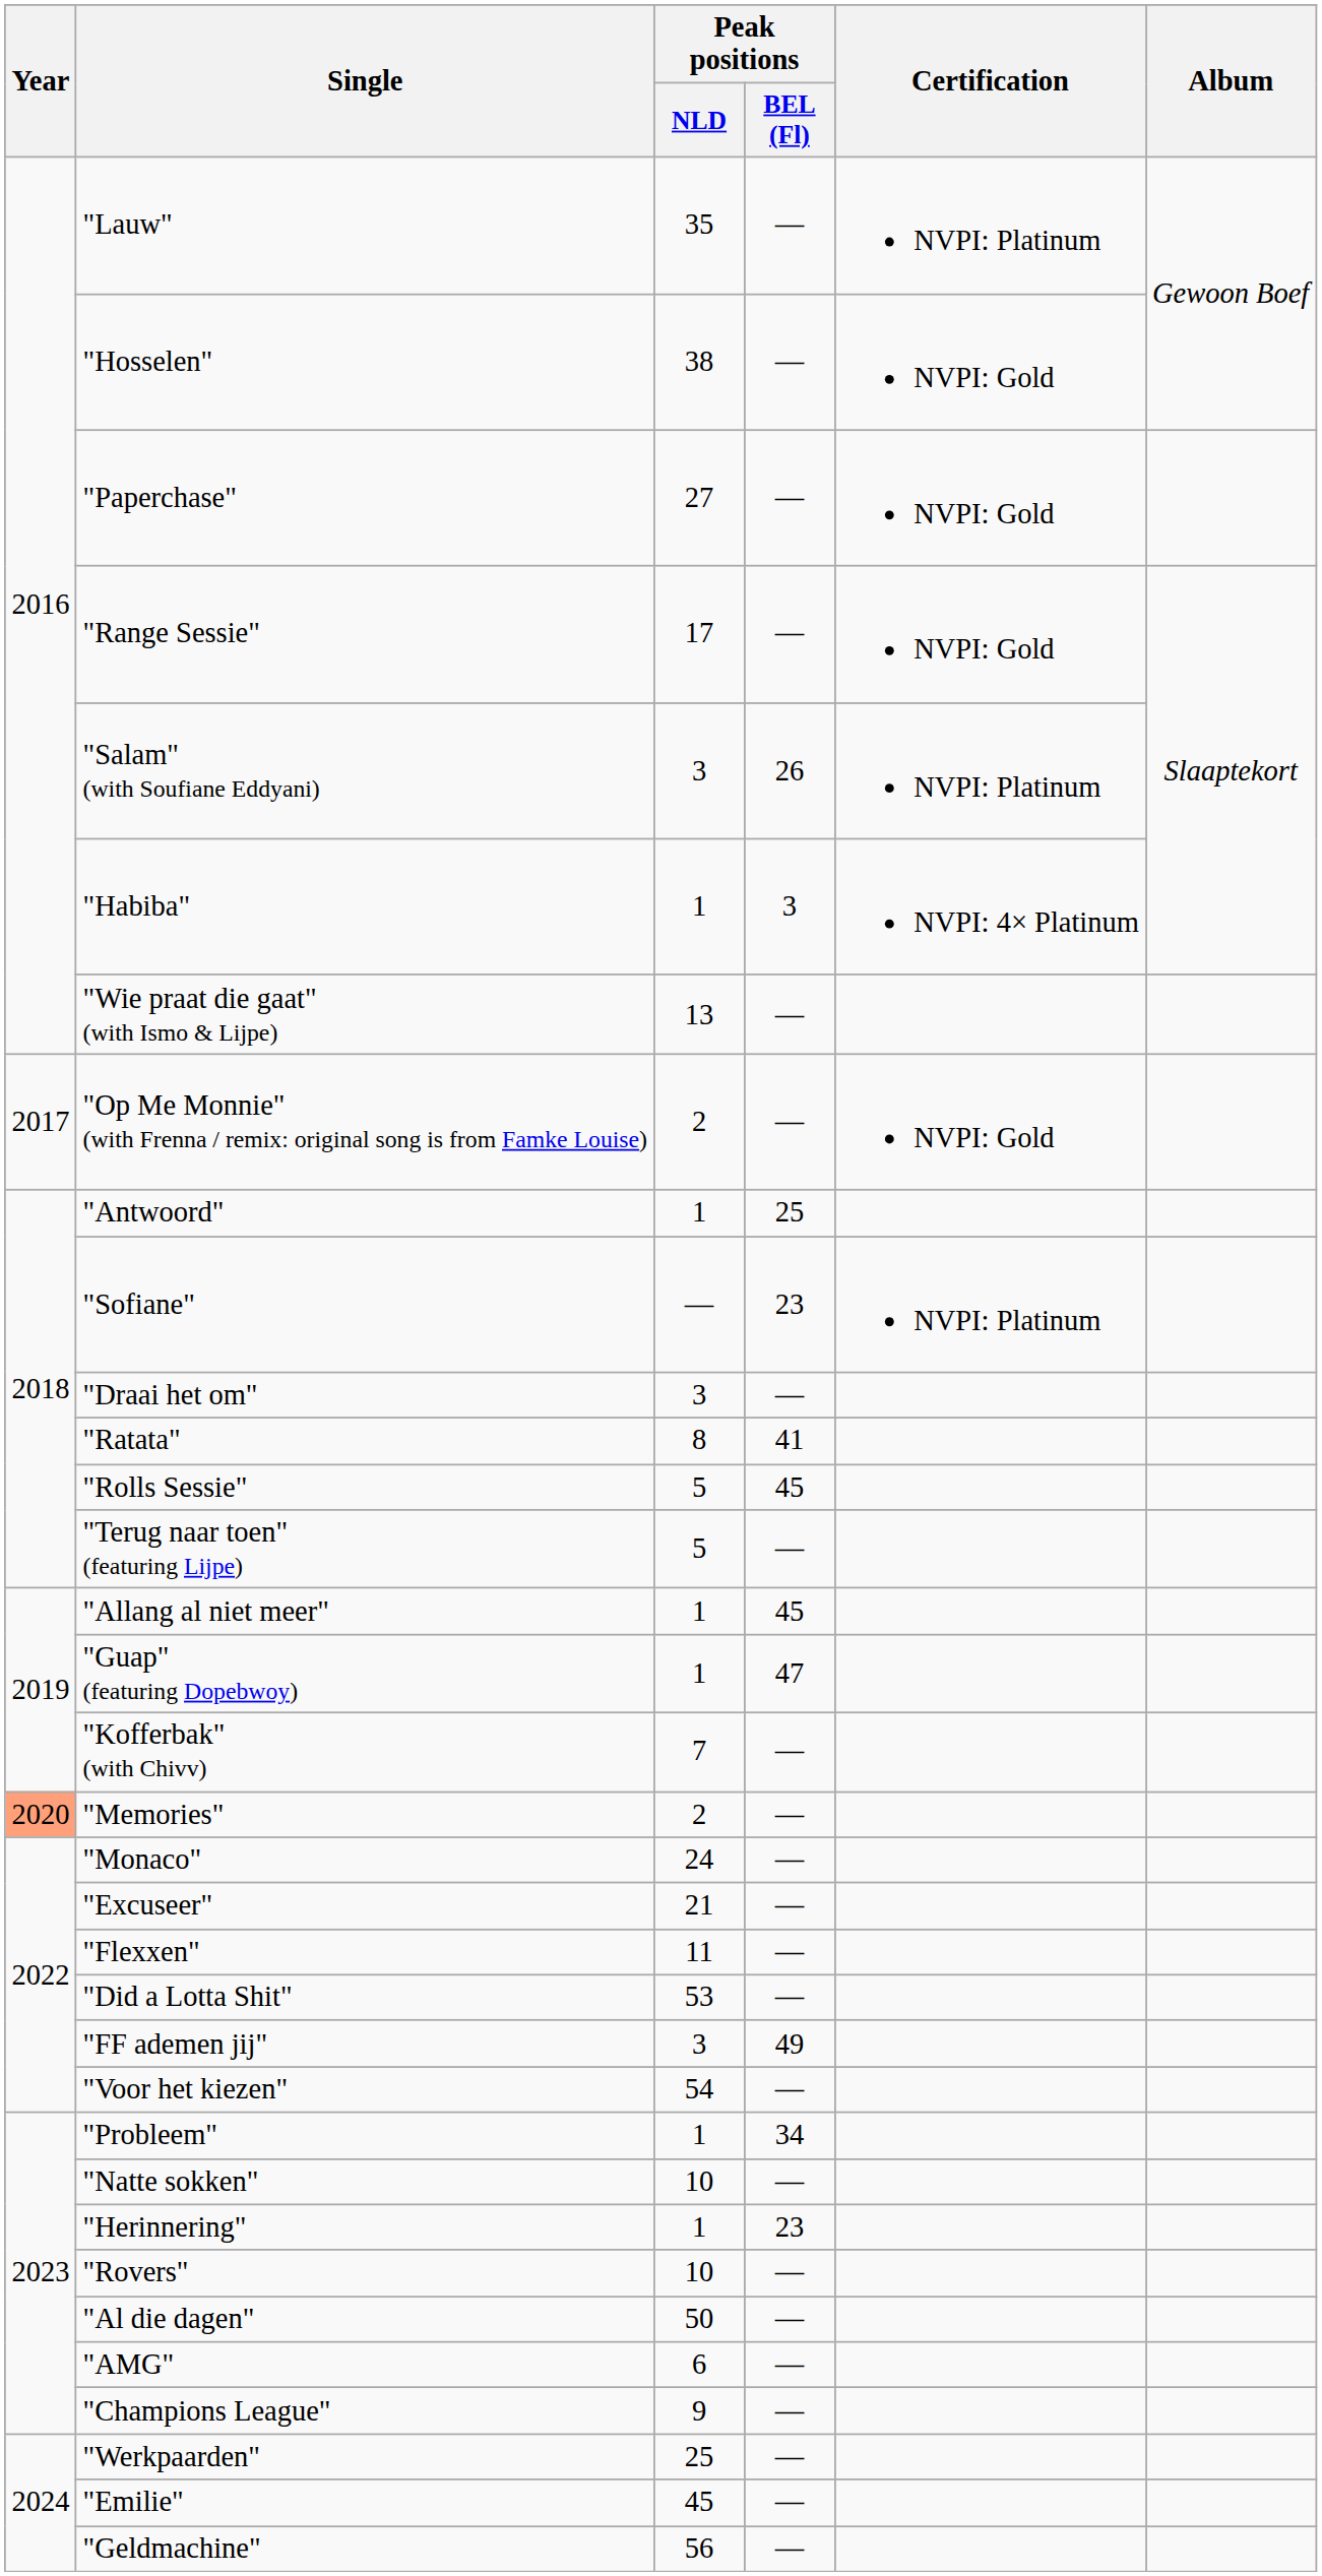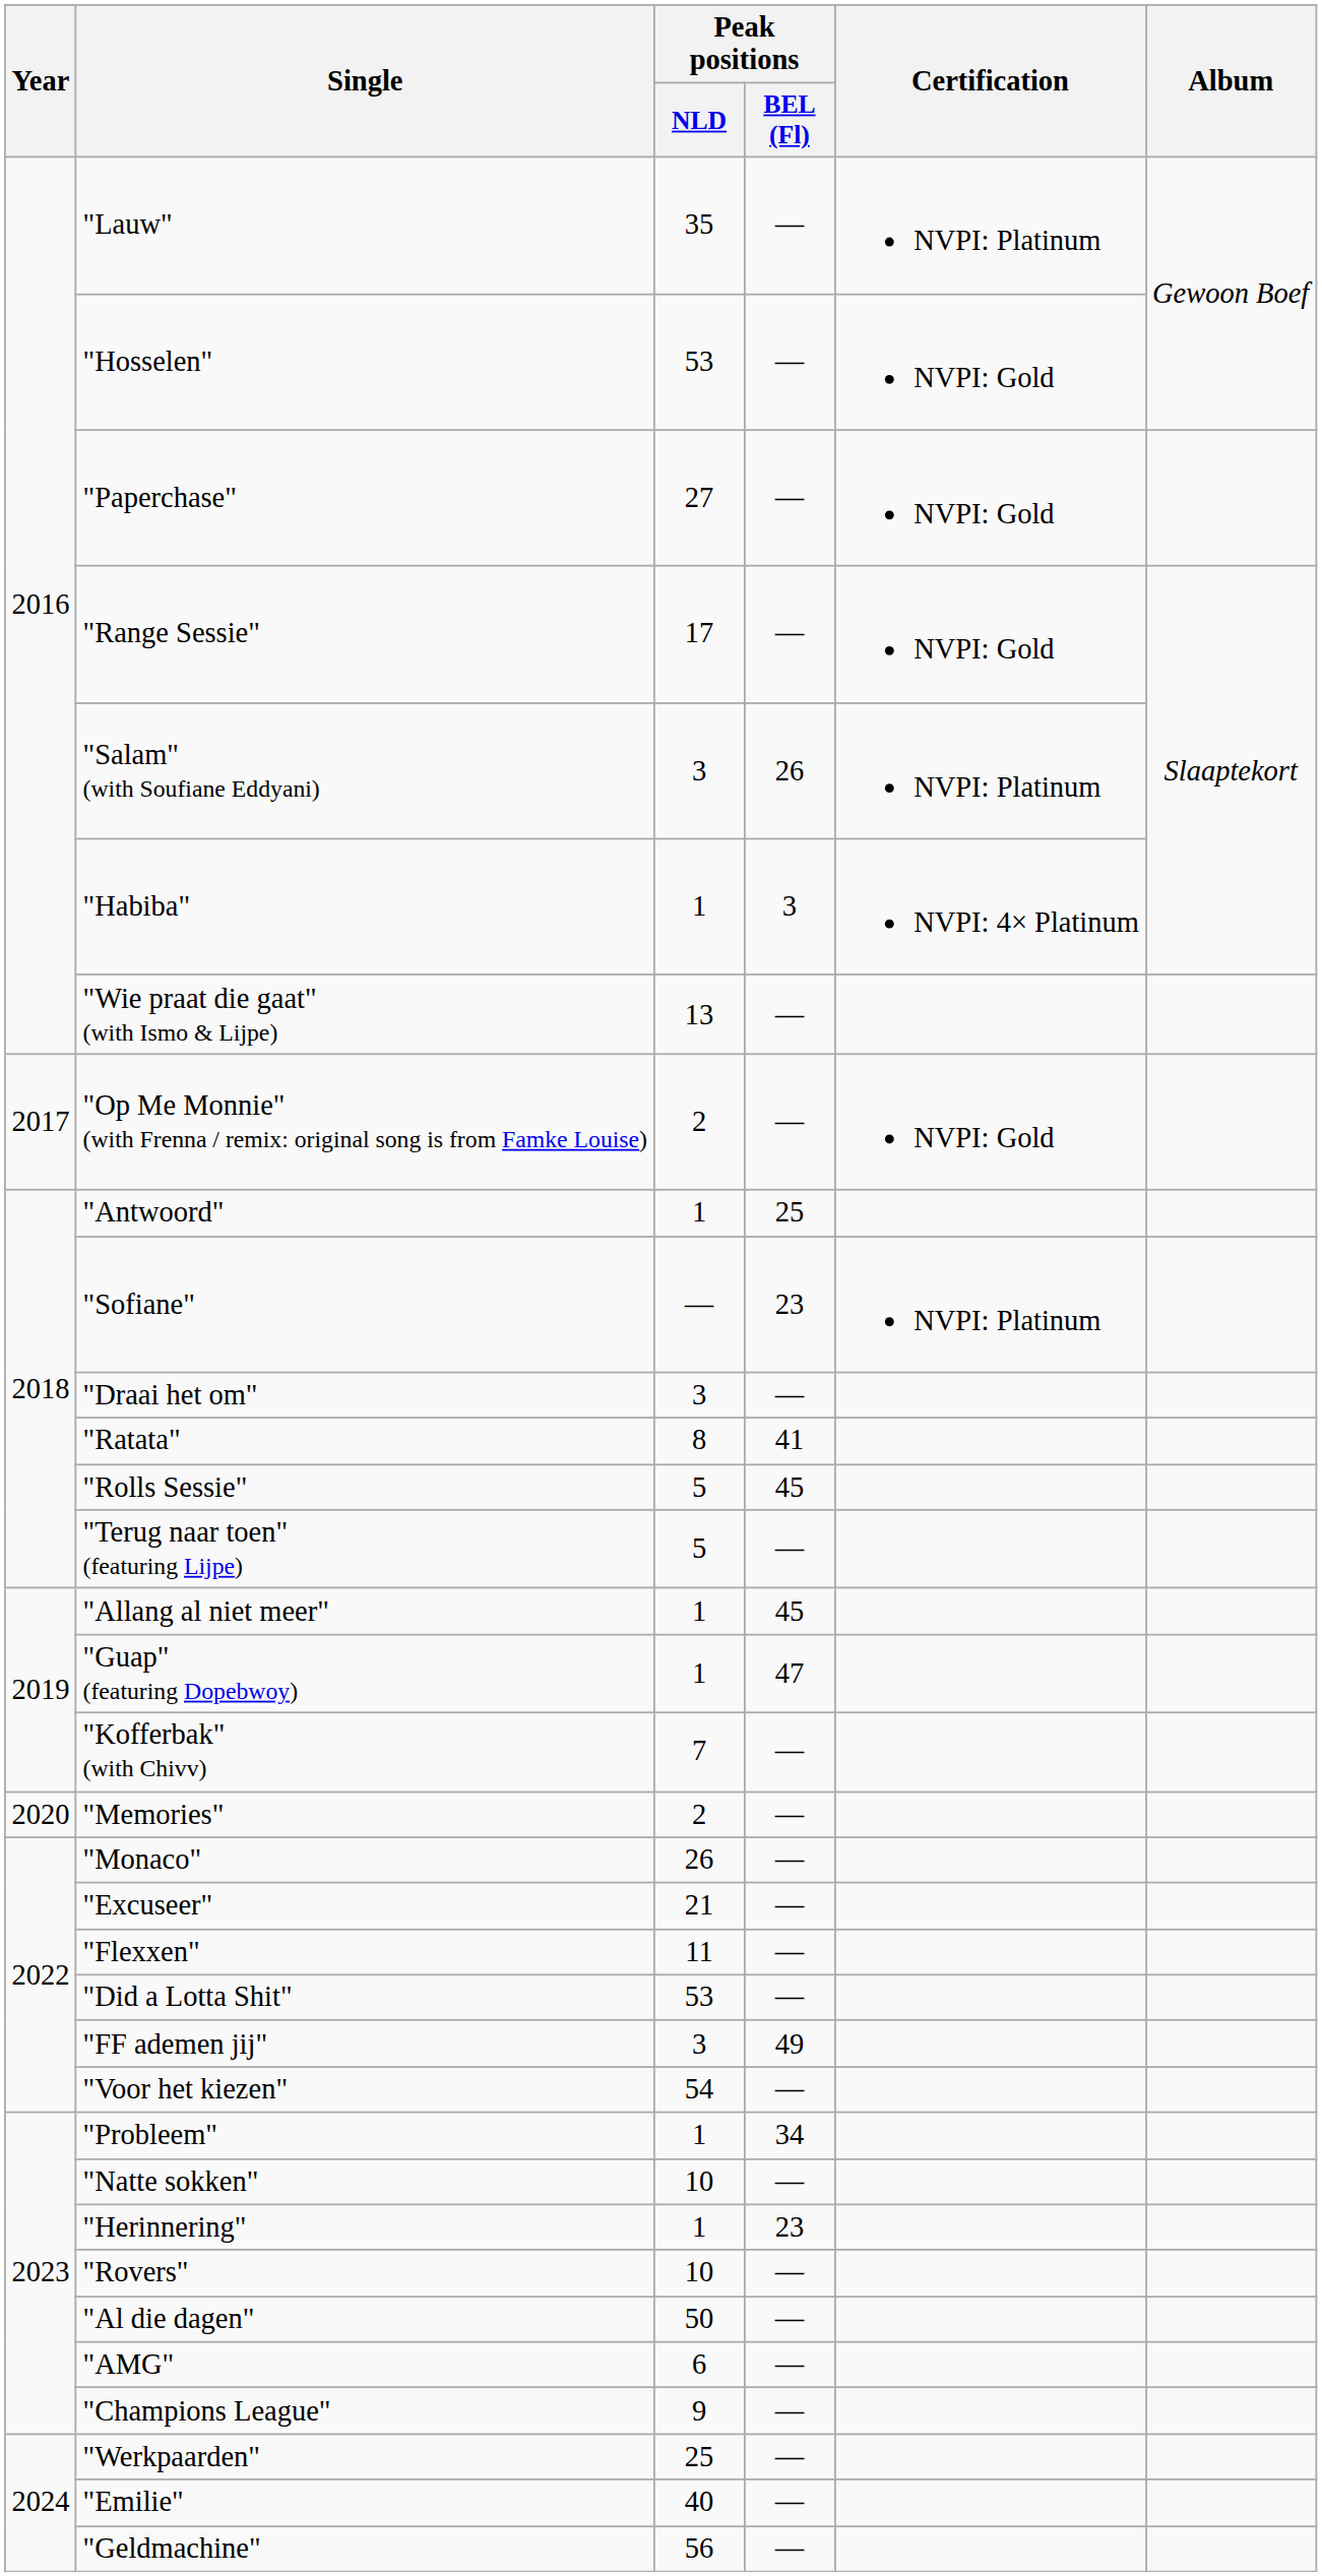"Hosselen" | Peak positions / NLD: 38 -> 53
"Memories" | Year: lightsalmon background -> no background
"Monaco" | Peak positions / NLD: 24 -> 26
"Emilie" | Peak positions / NLD: 45 -> 40
